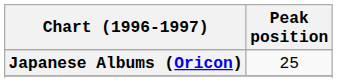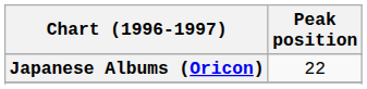Japanese Albums (Oricon) | Peak position: 25 -> 22
